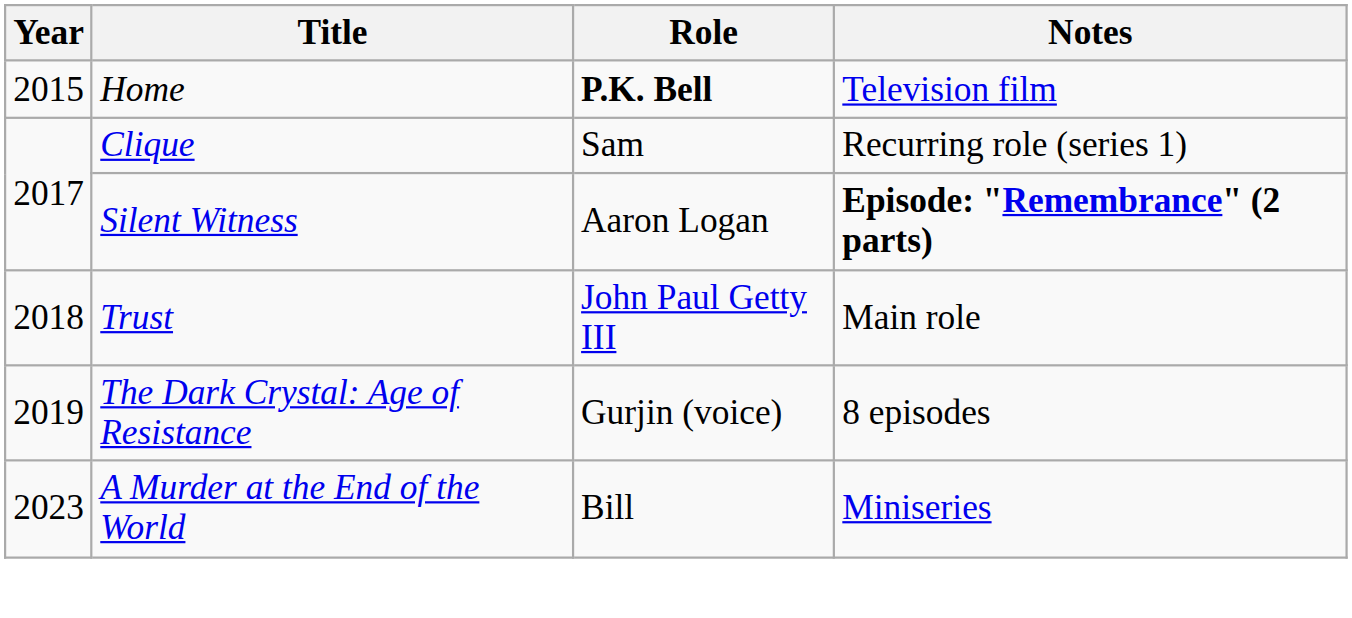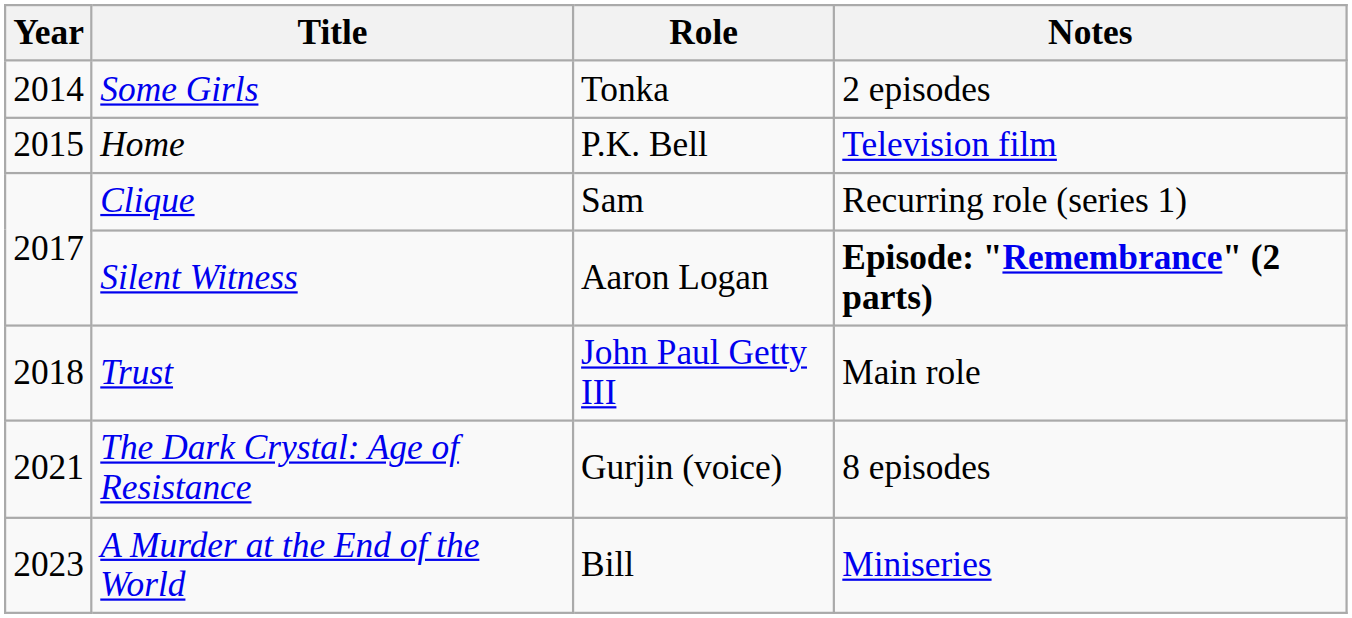+ row: 2014 | Some Girls | Tonka | 2 episodes
Home | Role: bold -> normal
The Dark Crystal: Age of Resistance | Year: 2019 -> 2021
